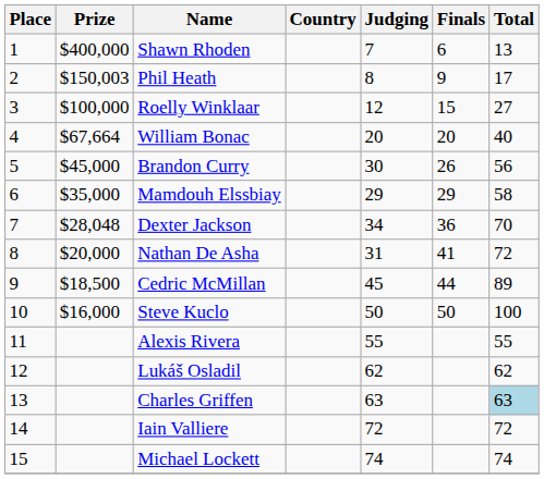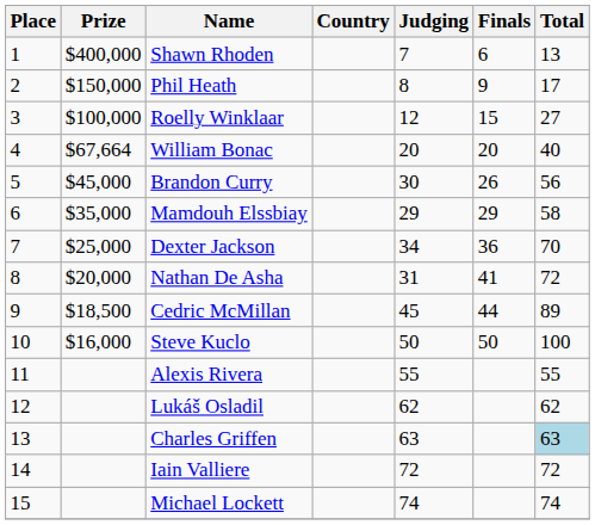Phil Heath | Prize: $150,003 -> $150,000
Dexter Jackson | Prize: $28,048 -> $25,000
